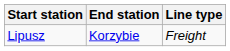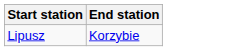- column: Line type | Freight
